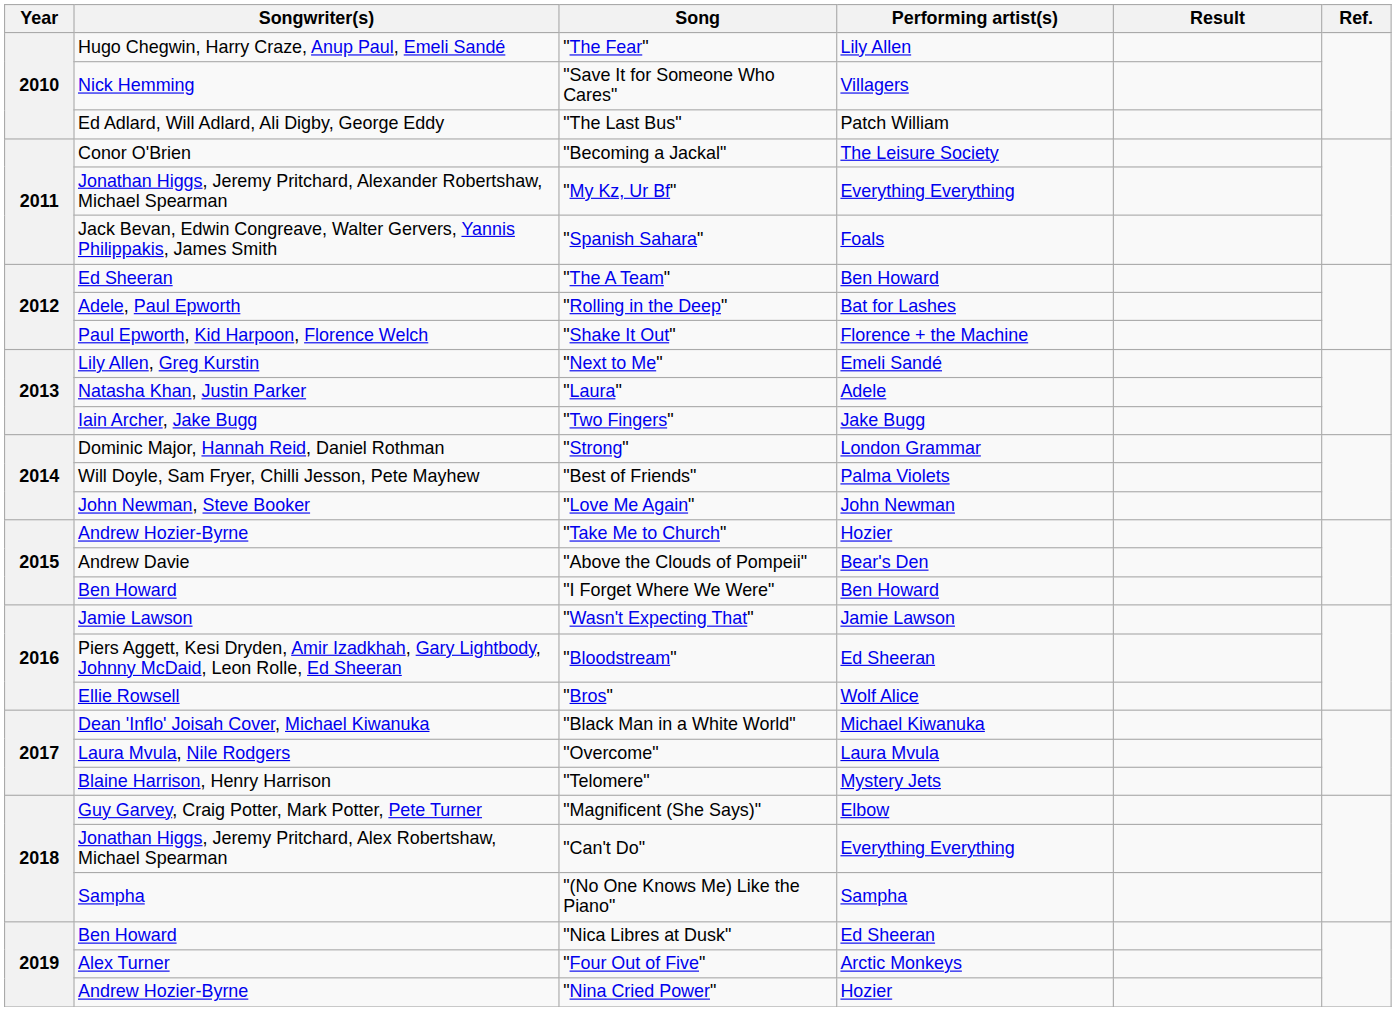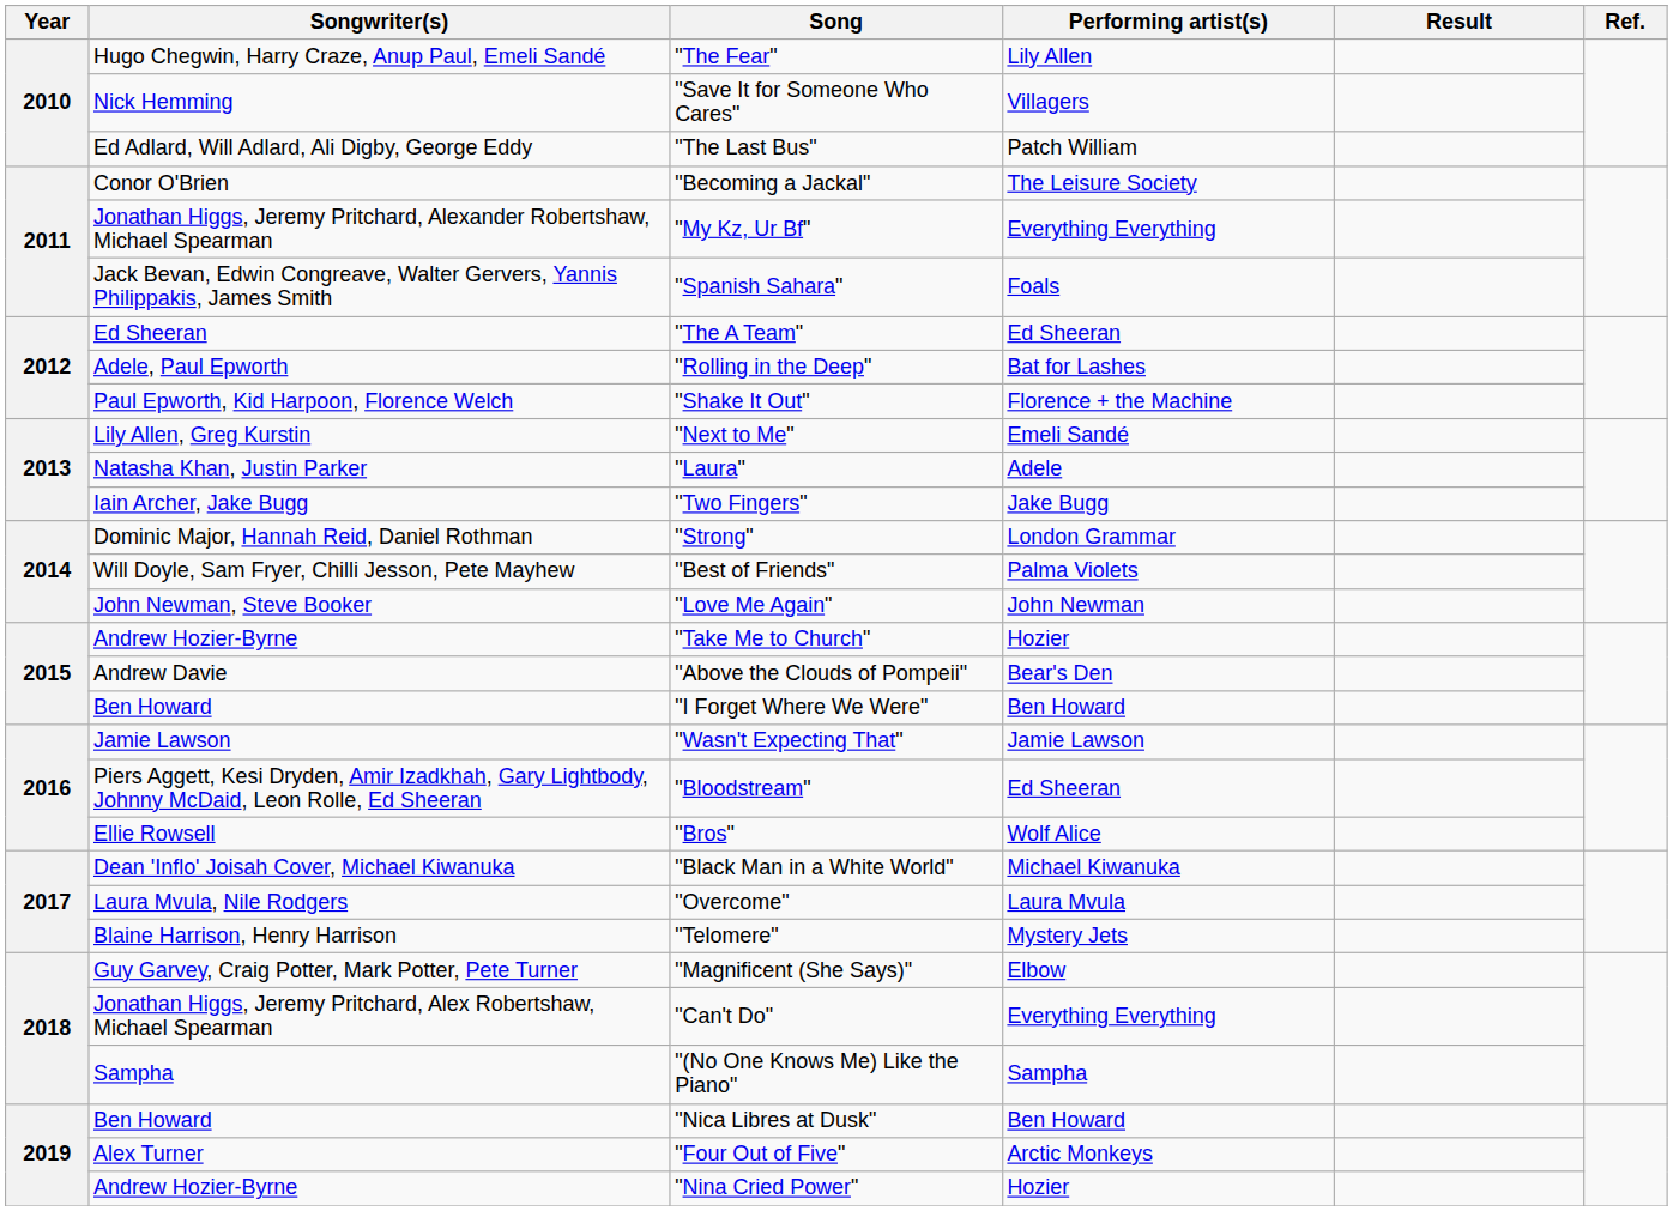"The A Team" | Performing artist(s): Ben Howard -> Ed Sheeran
"Nica Libres at Dusk" | Performing artist(s): Ed Sheeran -> Ben Howard
